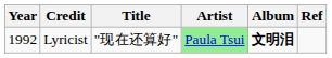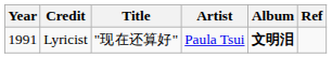Lyricist | Year: 1992 -> 1991
Lyricist | Artist: lightgreen background -> no background
